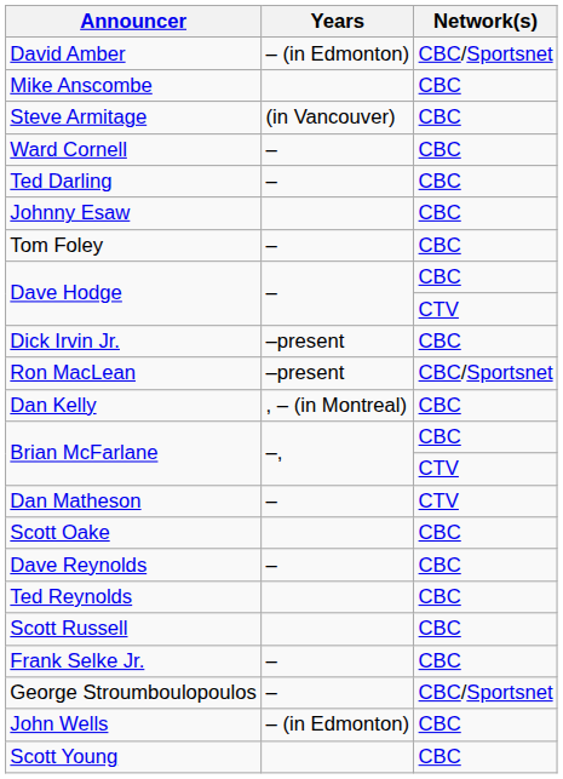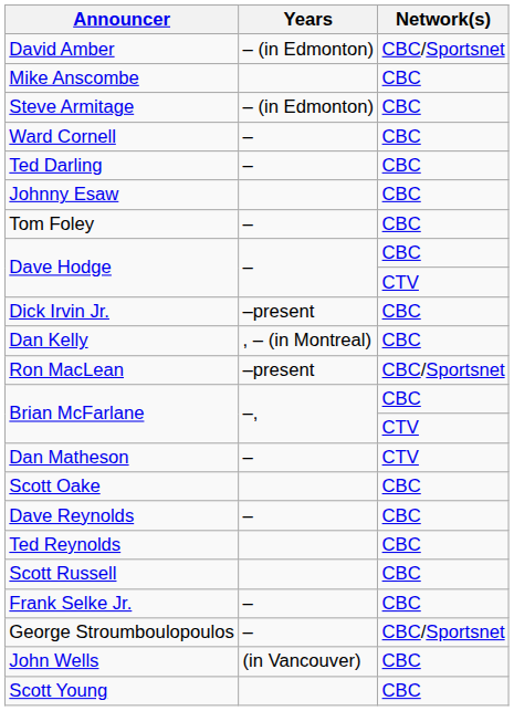Steve Armitage | Years: (in Vancouver) -> – (in Edmonton)
rows swapped: Dan Kelly <-> Ron MacLean
John Wells | Years: – (in Edmonton) -> (in Vancouver)
